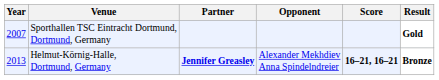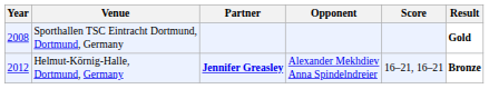Sporthallen TSC Eintracht Dortmund, Dortmund, Germany | Year: 2007 -> 2008
Helmut-Körnig-Halle, Dortmund, Germany | Year: 2013 -> 2012
Helmut-Körnig-Halle, Dortmund, Germany | Score: bold -> normal
